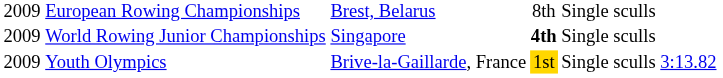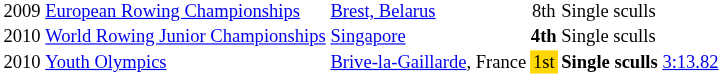World Rowing Junior Championships | column 1: 2009 -> 2010
Youth Olympics | column 1: 2009 -> 2010
Youth Olympics | column 5: normal -> bold
